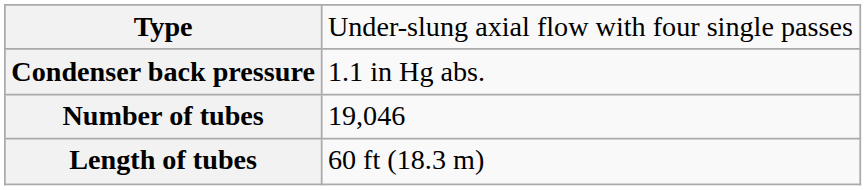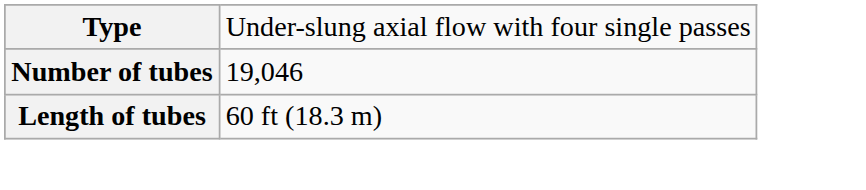- row: Condenser back pressure | 1.1 in Hg abs.
